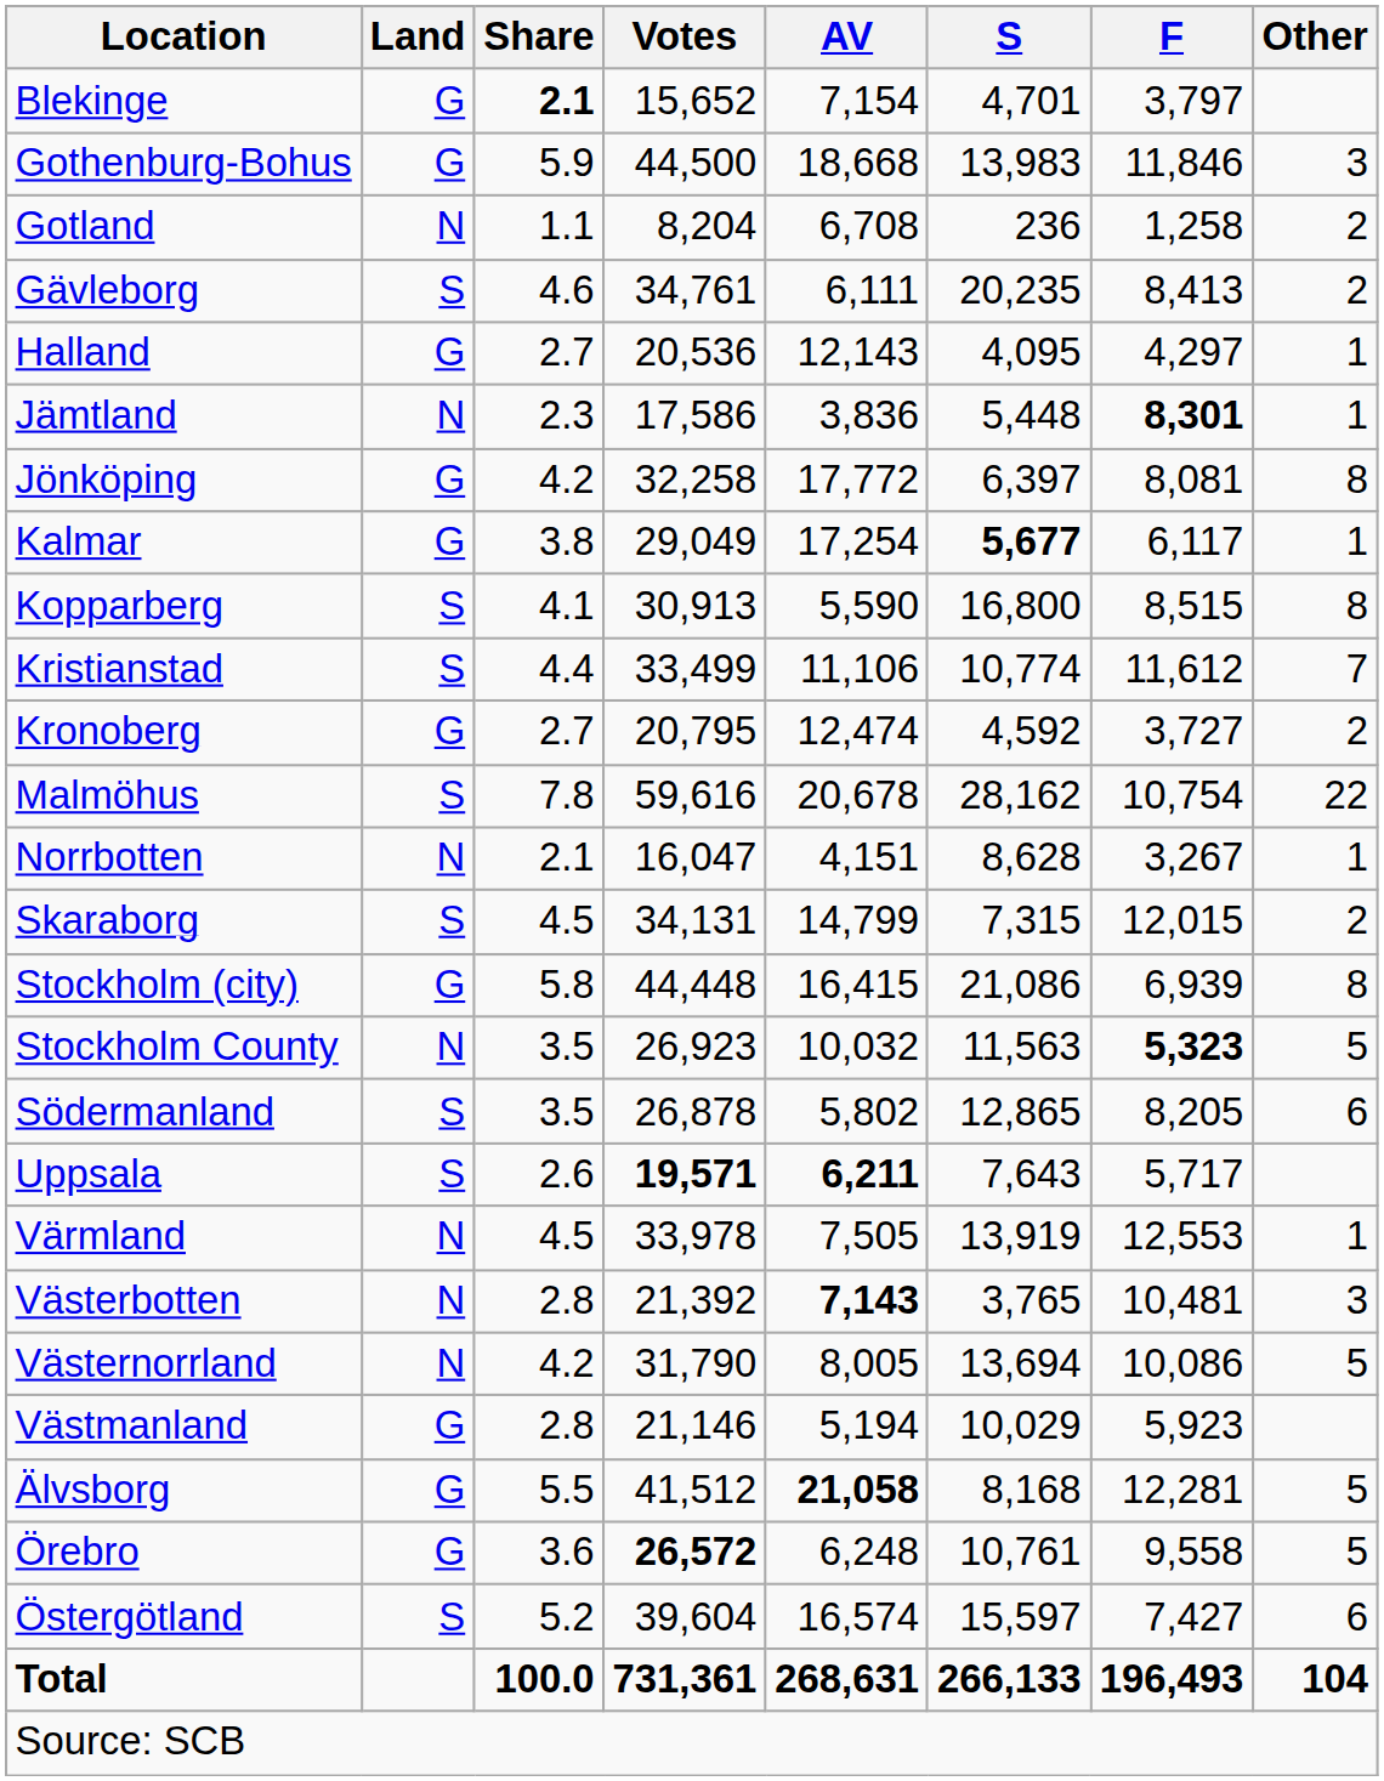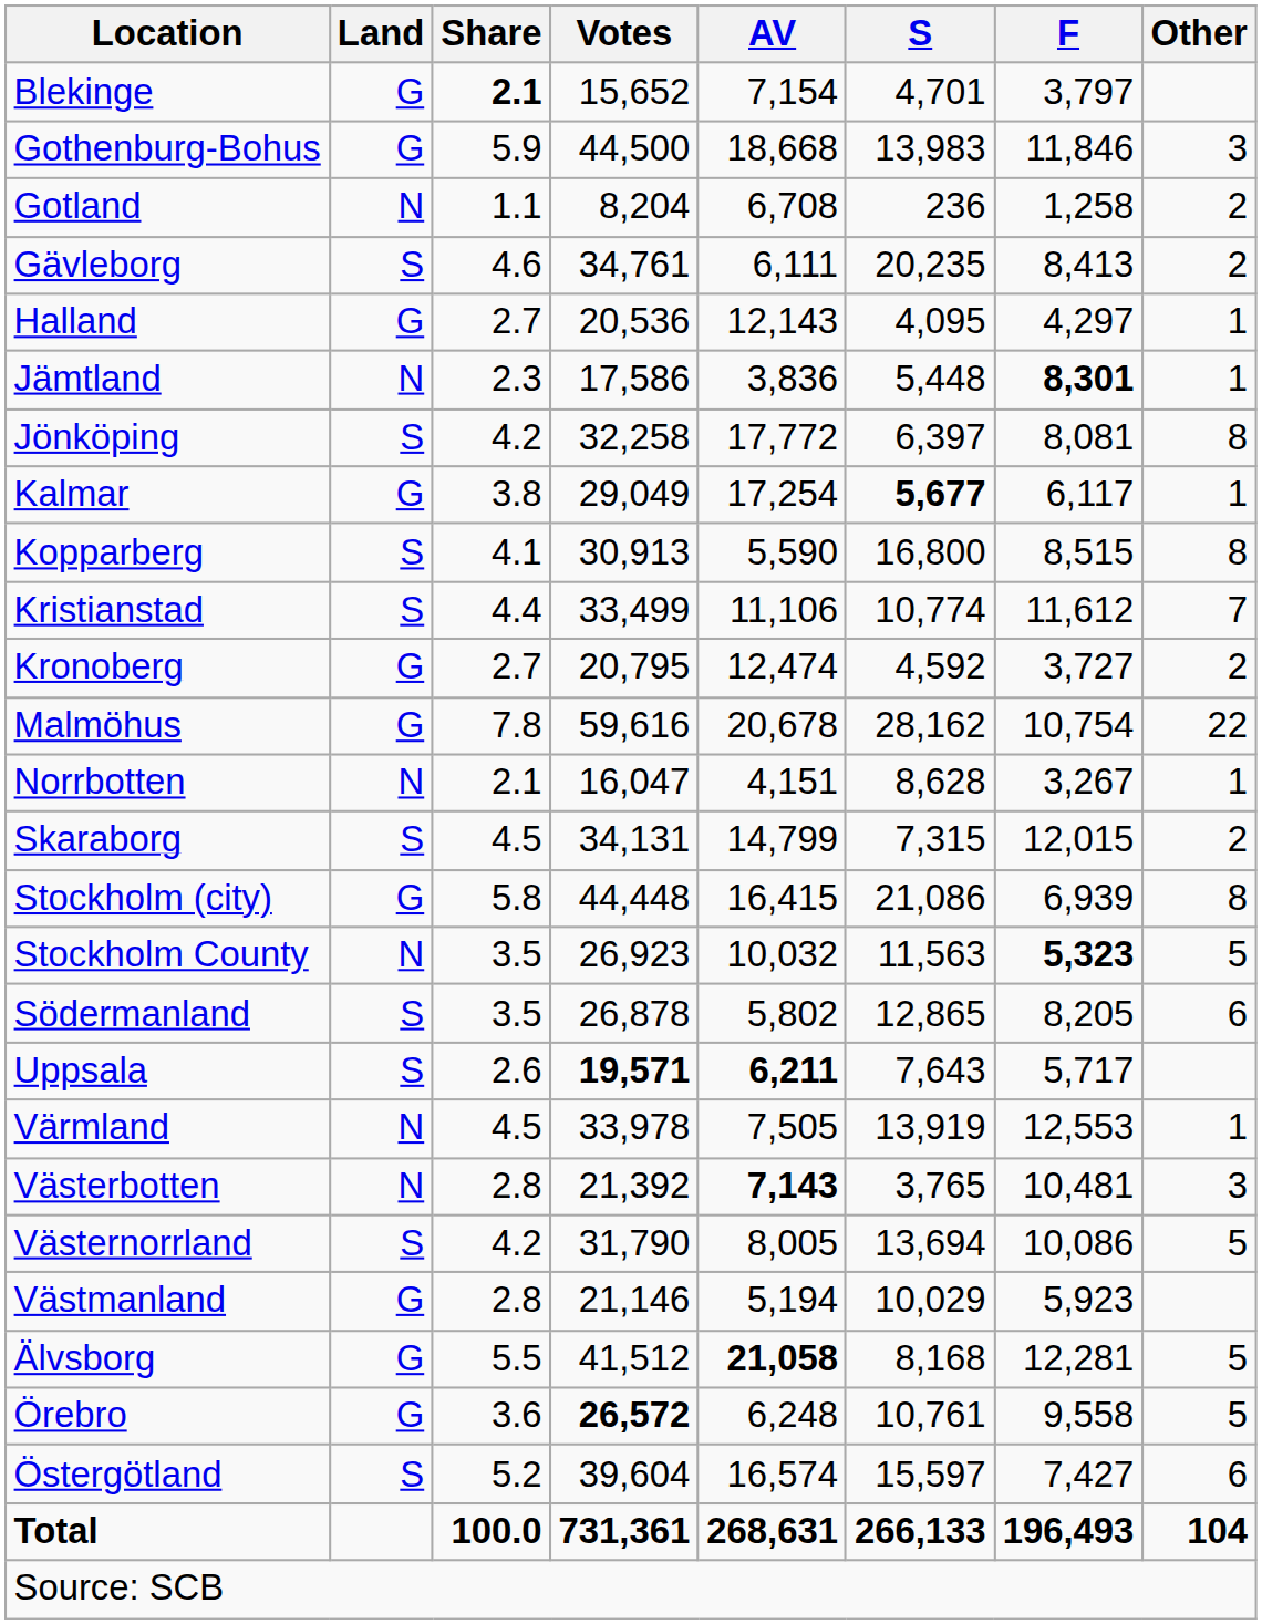Jönköping | Land: G -> S
Malmöhus | Land: S -> G
Västernorrland | Land: N -> S
